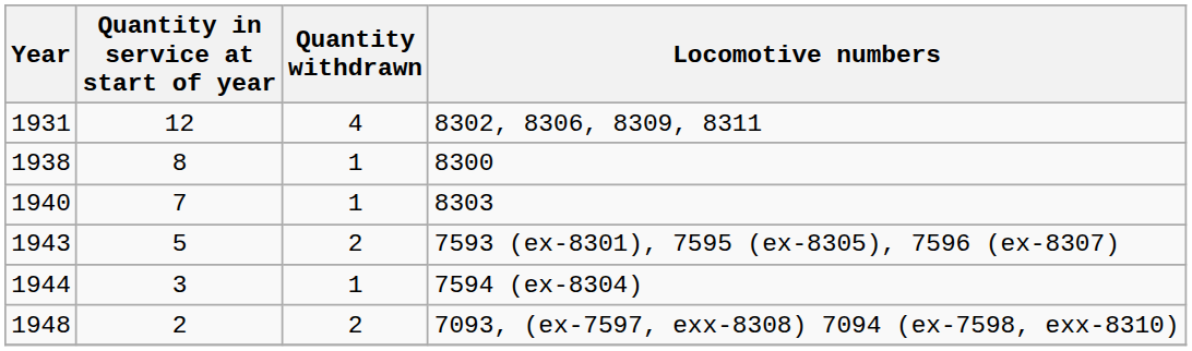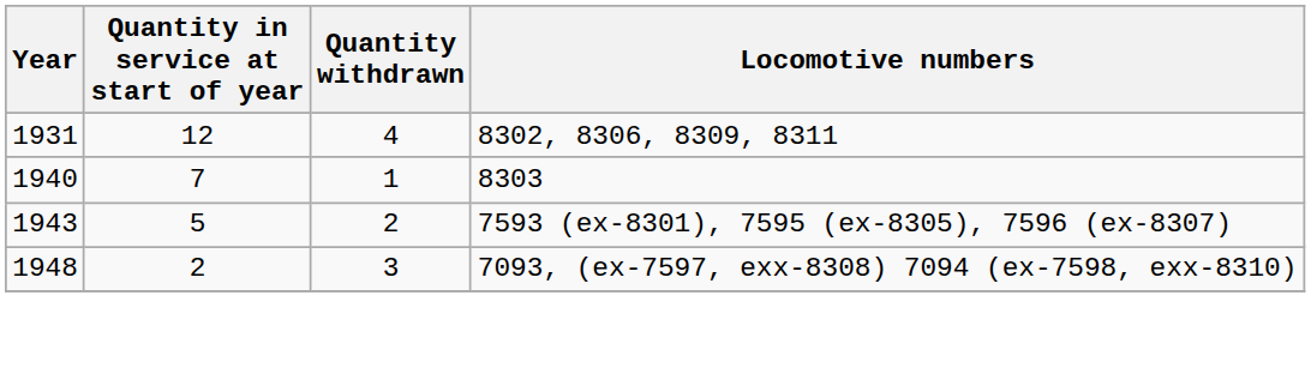- row: 1938 | 8 | 1 | 8300
- row: 1944 | 3 | 1 | 7594 (ex-8304)
7093, (ex-7597, exx-8308) 7094 (ex-7598, exx-8310) | Quantity withdrawn: 2 -> 3
